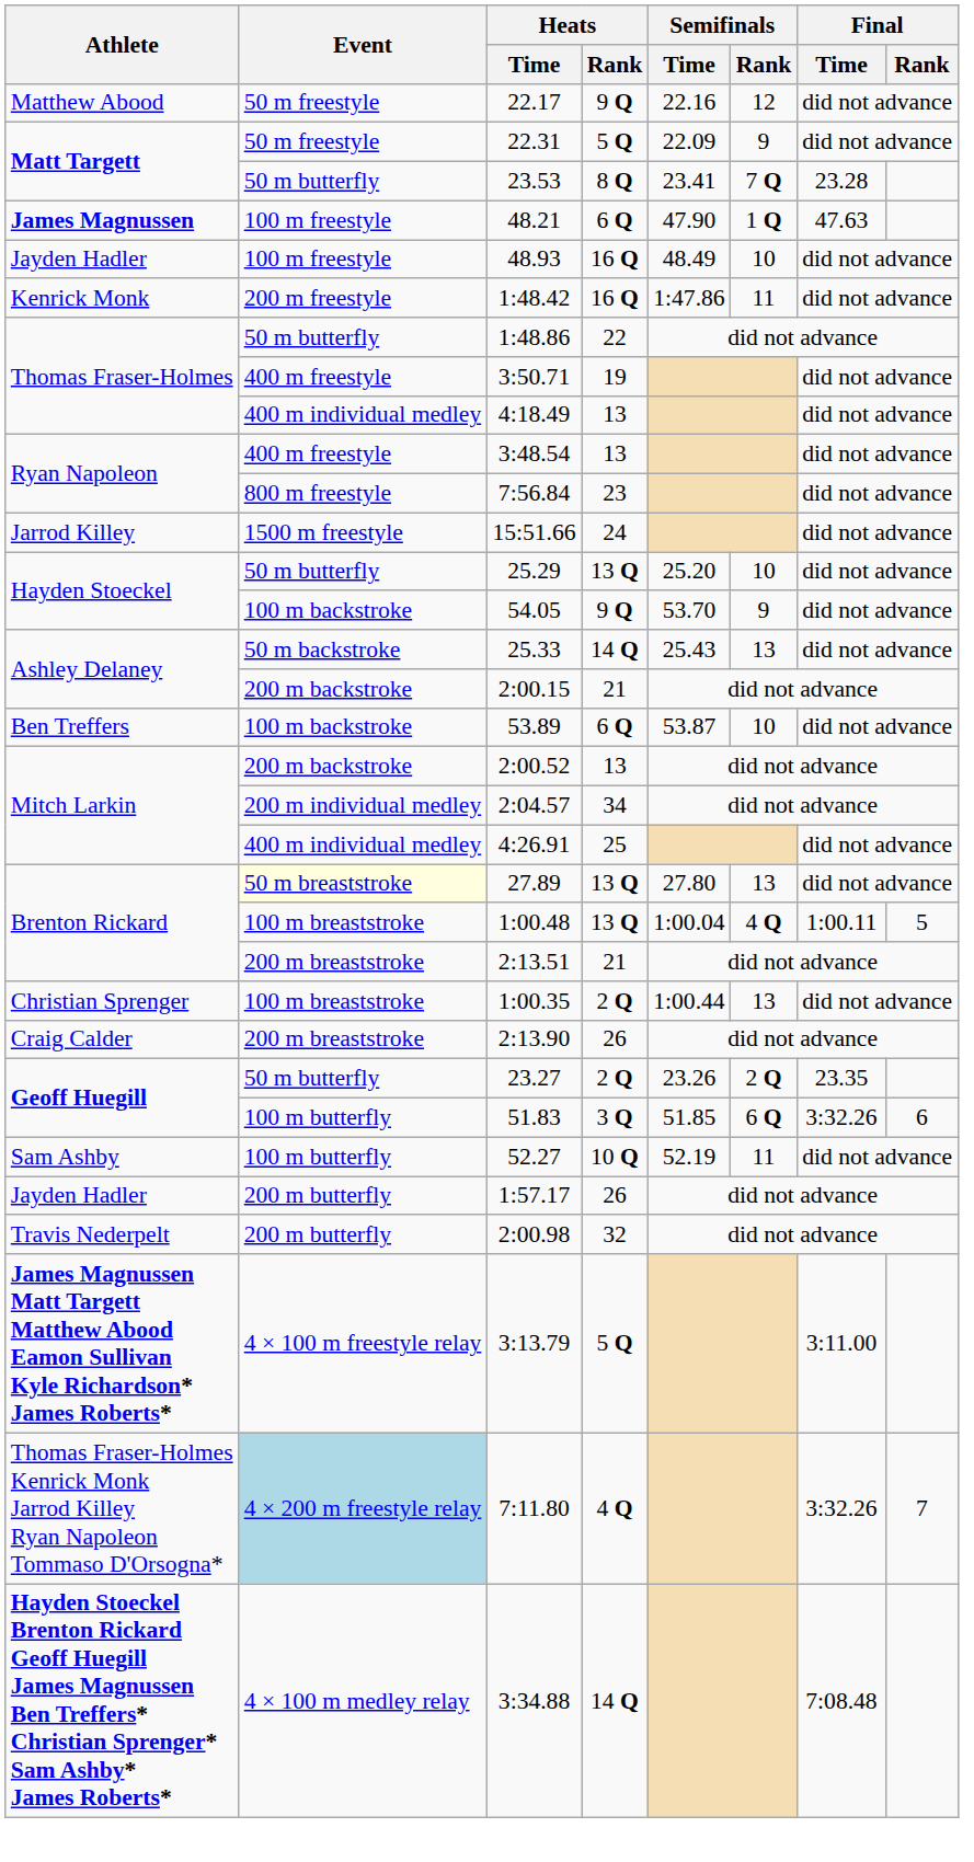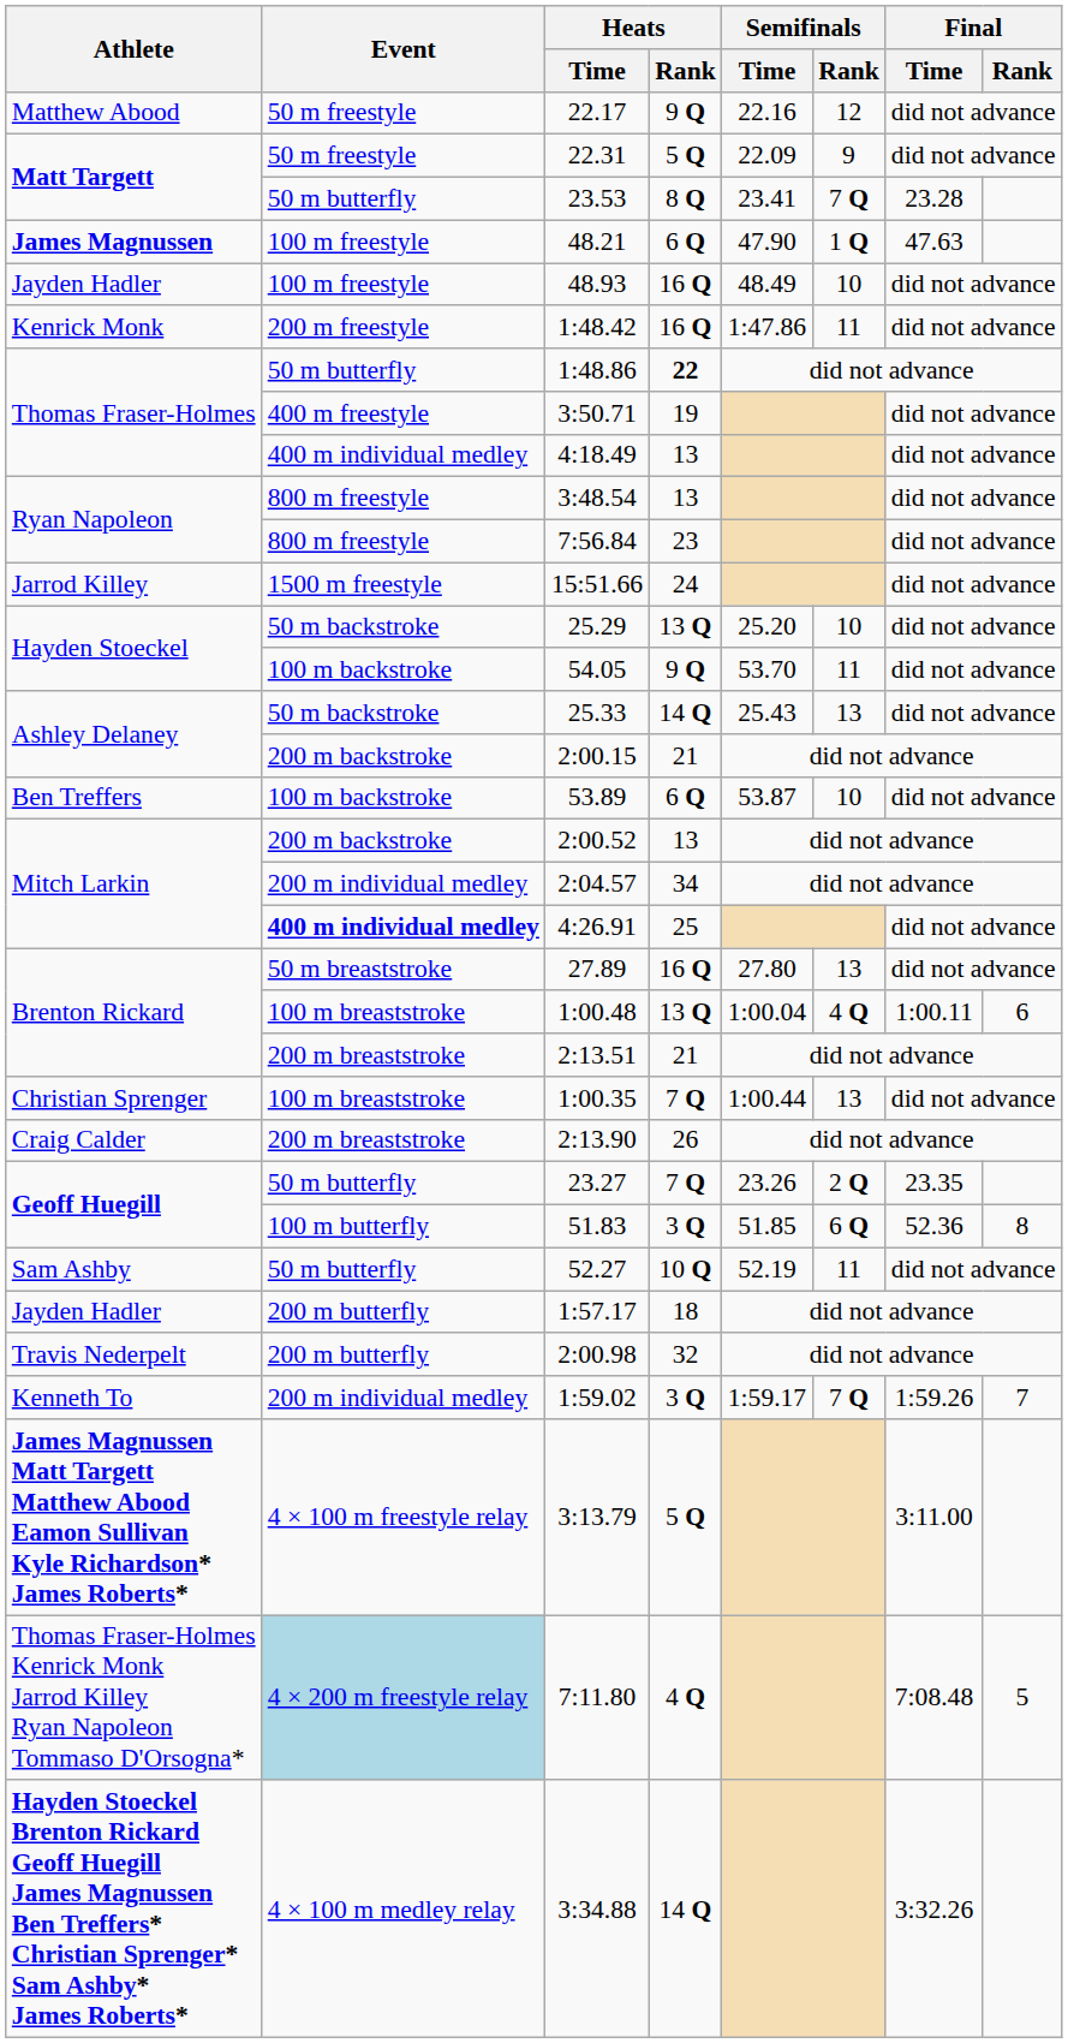1:48.86 | Heats / Rank: normal -> bold
3:48.54 | Event: 400 m freestyle -> 800 m freestyle
25.29 | Event: 50 m butterfly -> 50 m backstroke
54.05 | Semifinals / Rank: 9 -> 11
4:26.91 | Event: normal -> bold
27.89 | Event: lightyellow background -> no background
27.89 | Heats / Rank: 13 Q -> 16 Q
1:00.48 | Final / Rank: 5 -> 6
1:00.35 | Heats / Rank: 2 Q -> 7 Q
23.27 | Heats / Rank: 2 Q -> 7 Q
51.83 | Final / Time: 3:32.26 -> 52.36
51.83 | Final / Rank: 6 -> 8
52.27 | Event: 100 m butterfly -> 50 m butterfly
1:57.17 | Heats / Rank: 26 -> 18
+ row: Kenneth To | 200 m individual medley | 1:59.02 | 3 Q | 1:59.17 | 7 Q | 1:59.26 | 7
7:11.80 | Final / Time: 3:32.26 -> 7:08.48
7:11.80 | Final / Rank: 7 -> 5
3:34.88 | Final / Time: 7:08.48 -> 3:32.26
